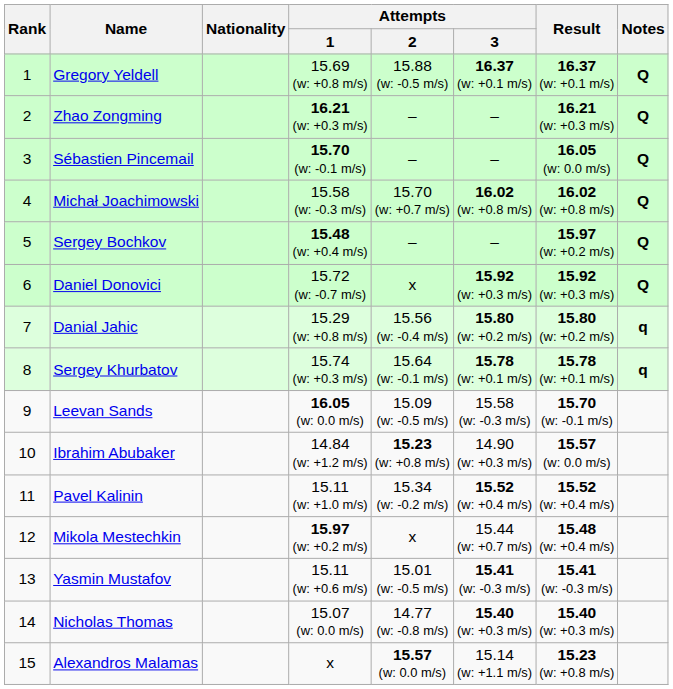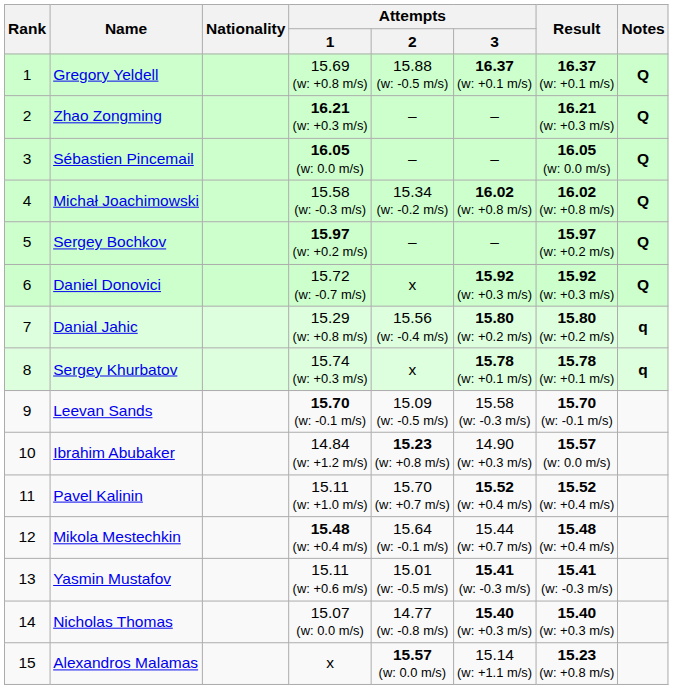Sébastien Pincemail | Attempts / 1: 15.70 (w: -0.1 m/s) -> 16.05 (w: 0.0 m/s)
Michał Joachimowski | Attempts / 2: 15.70 (w: +0.7 m/s) -> 15.34 (w: -0.2 m/s)
Sergey Bochkov | Attempts / 1: 15.48 (w: +0.4 m/s) -> 15.97 (w: +0.2 m/s)
Sergey Khurbatov | Attempts / 2: 15.64 (w: -0.1 m/s) -> x
Leevan Sands | Attempts / 1: 16.05 (w: 0.0 m/s) -> 15.70 (w: -0.1 m/s)
Pavel Kalinin | Attempts / 2: 15.34 (w: -0.2 m/s) -> 15.70 (w: +0.7 m/s)
Mikola Mestechkin | Attempts / 1: 15.97 (w: +0.2 m/s) -> 15.48 (w: +0.4 m/s)
Mikola Mestechkin | Attempts / 2: x -> 15.64 (w: -0.1 m/s)
